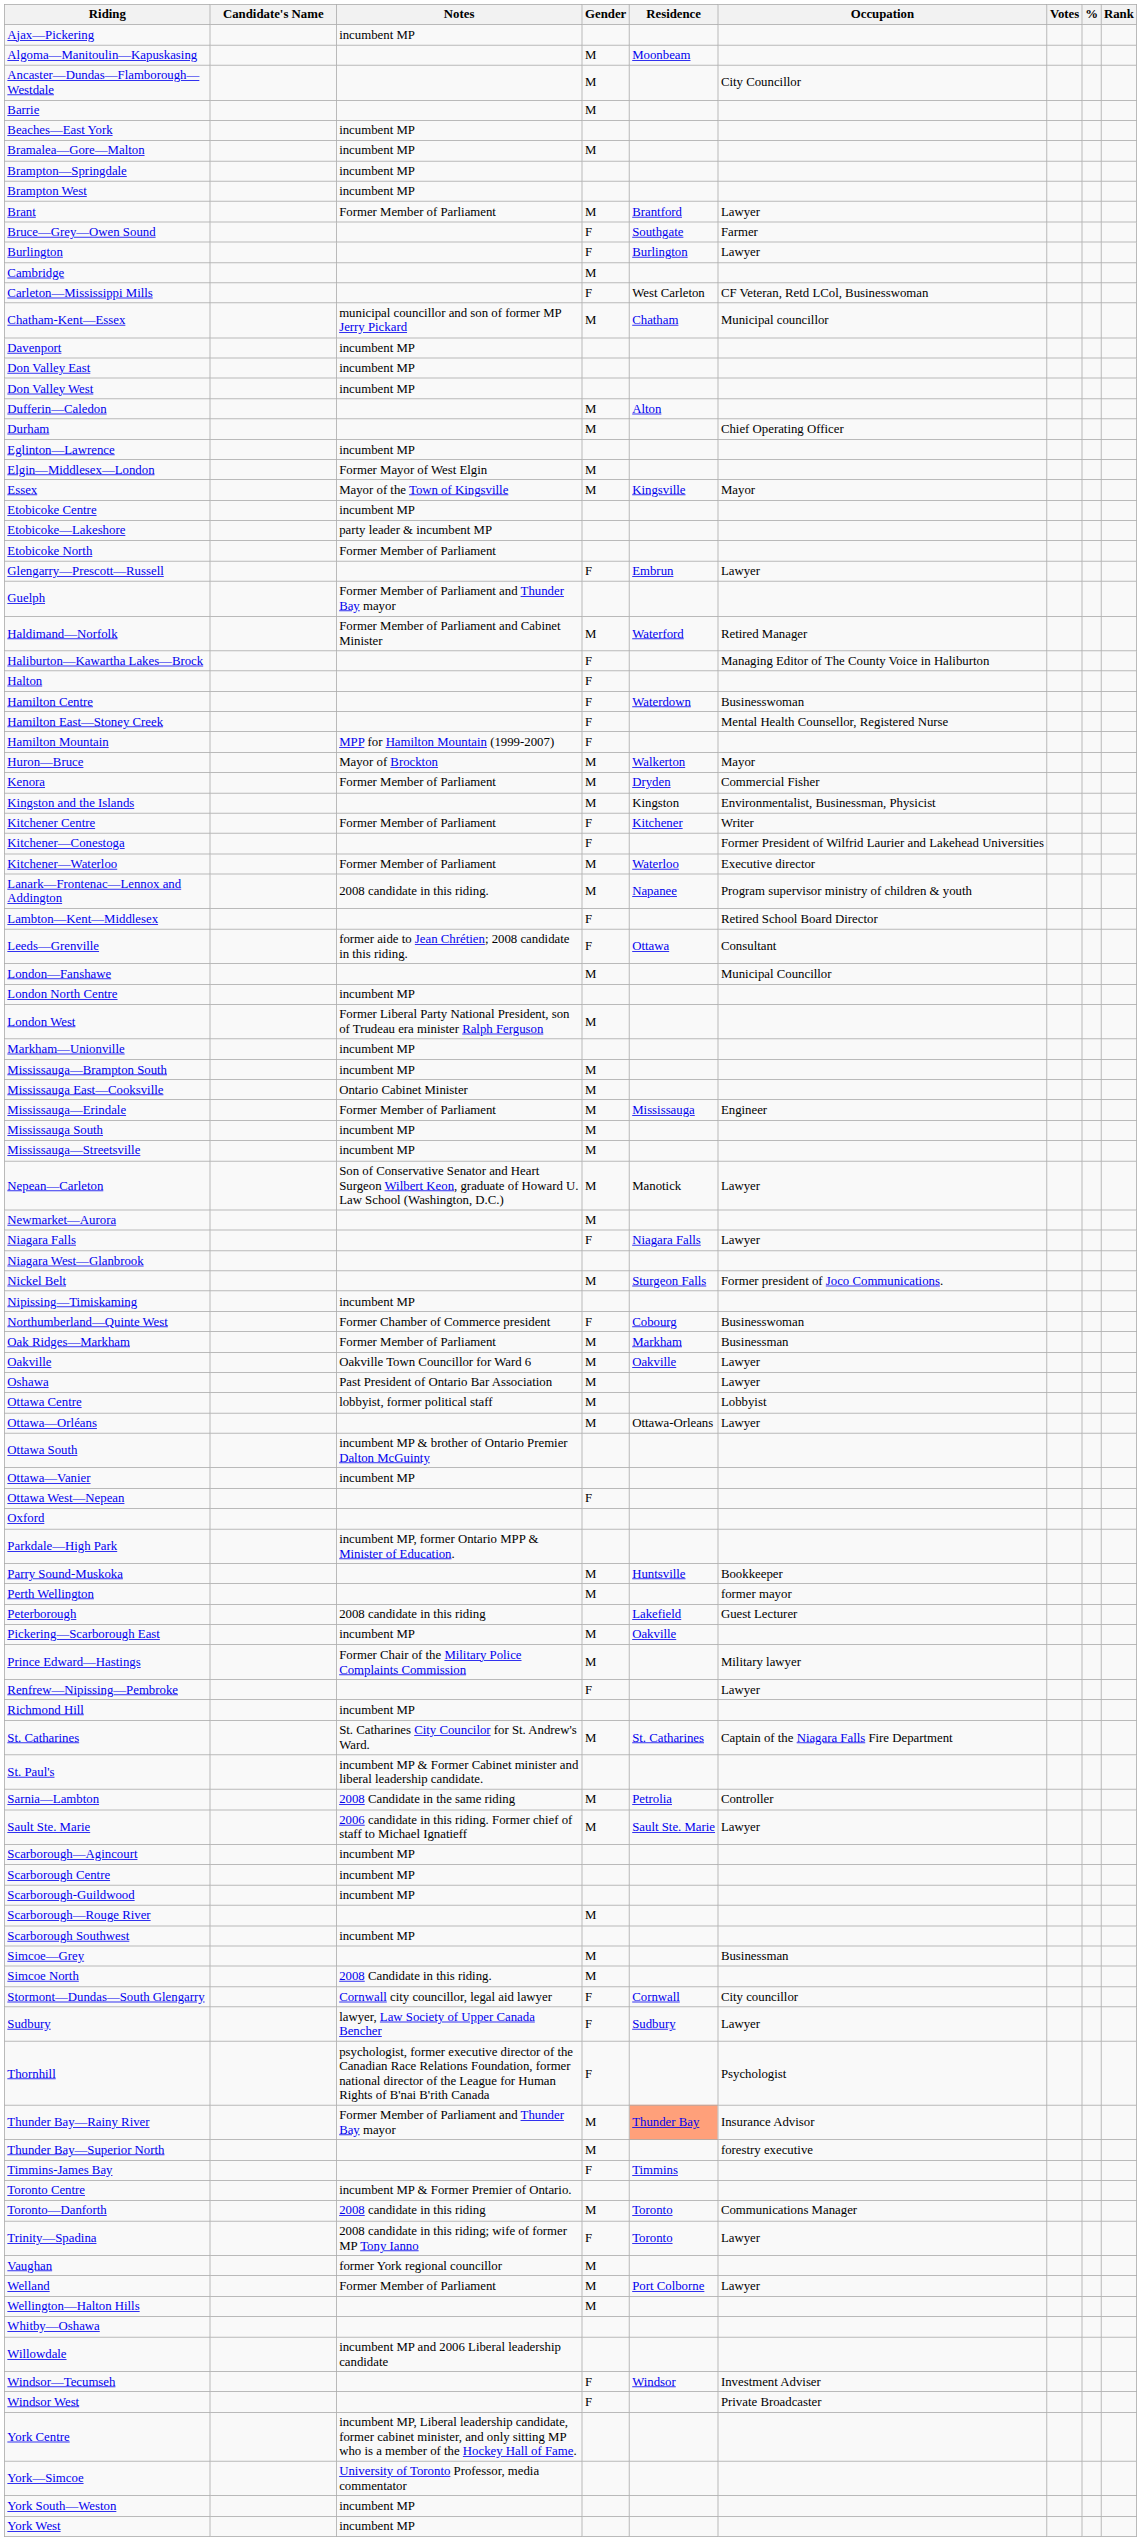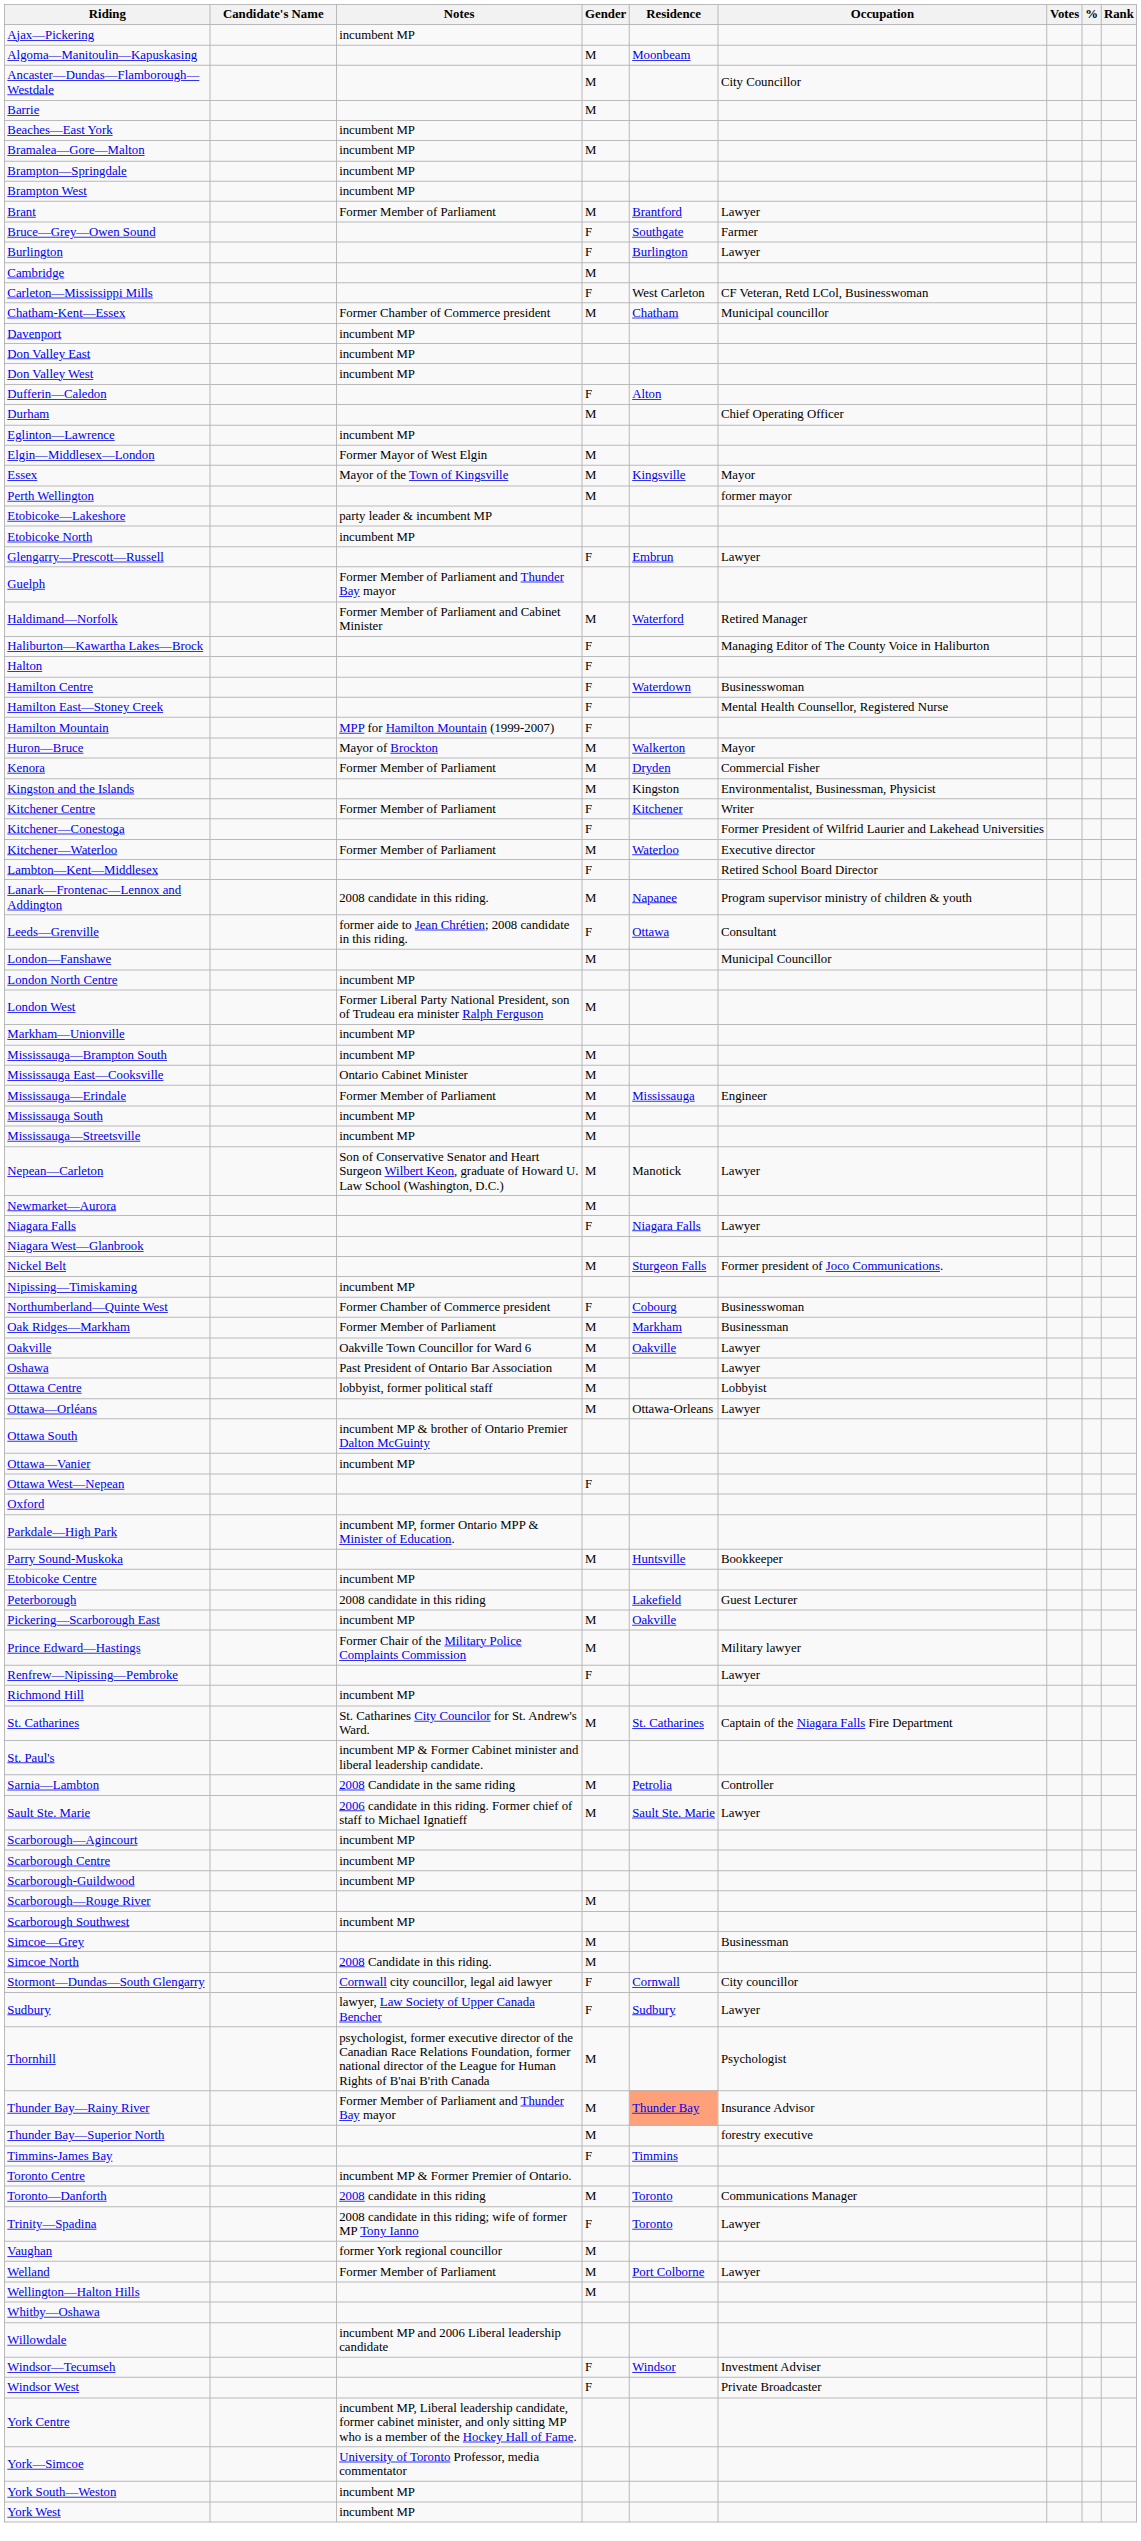Chatham-Kent—Essex | Notes: municipal councillor and son of former MP Jerry Pickard -> Former Chamber of Commerce president
Dufferin—Caledon | Gender: M -> F
rows swapped: Etobicoke Centre <-> Perth Wellington
Etobicoke North | Notes: Former Member of Parliament -> incumbent MP
rows swapped: Lambton—Kent—Middlesex <-> Lanark—Frontenac—Lennox and Addington
Thornhill | Gender: F -> M
